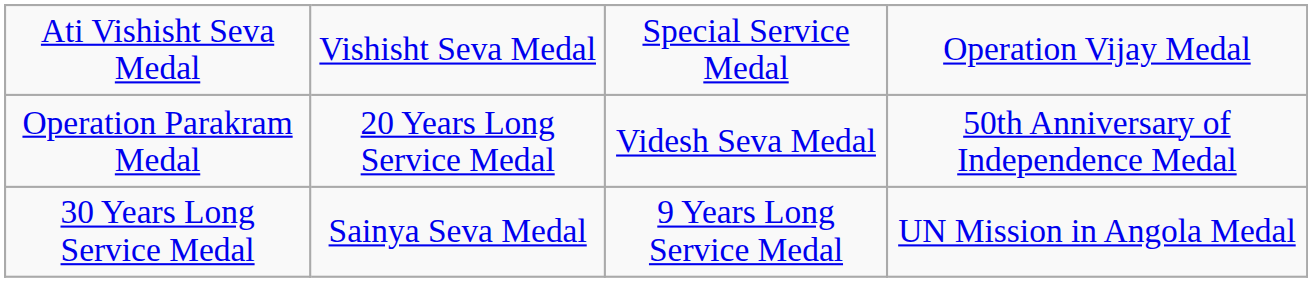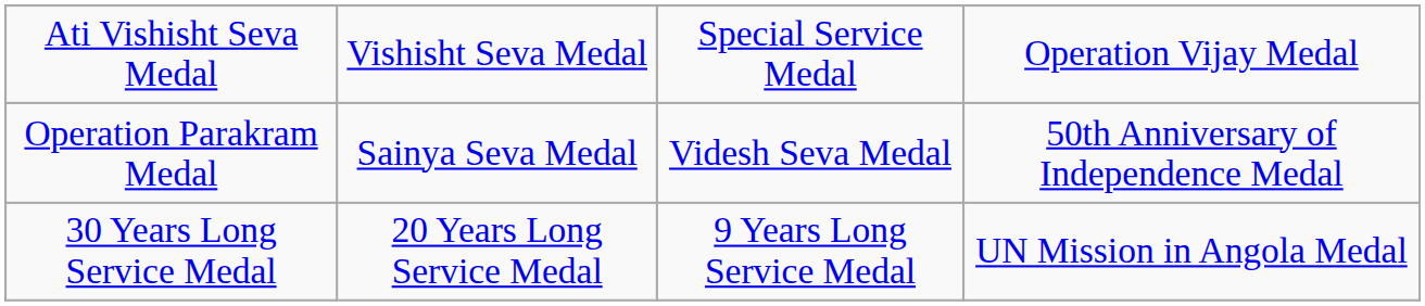Operation Parakram Medal | column 2: 20 Years Long Service Medal -> Sainya Seva Medal
30 Years Long Service Medal | column 2: Sainya Seva Medal -> 20 Years Long Service Medal
